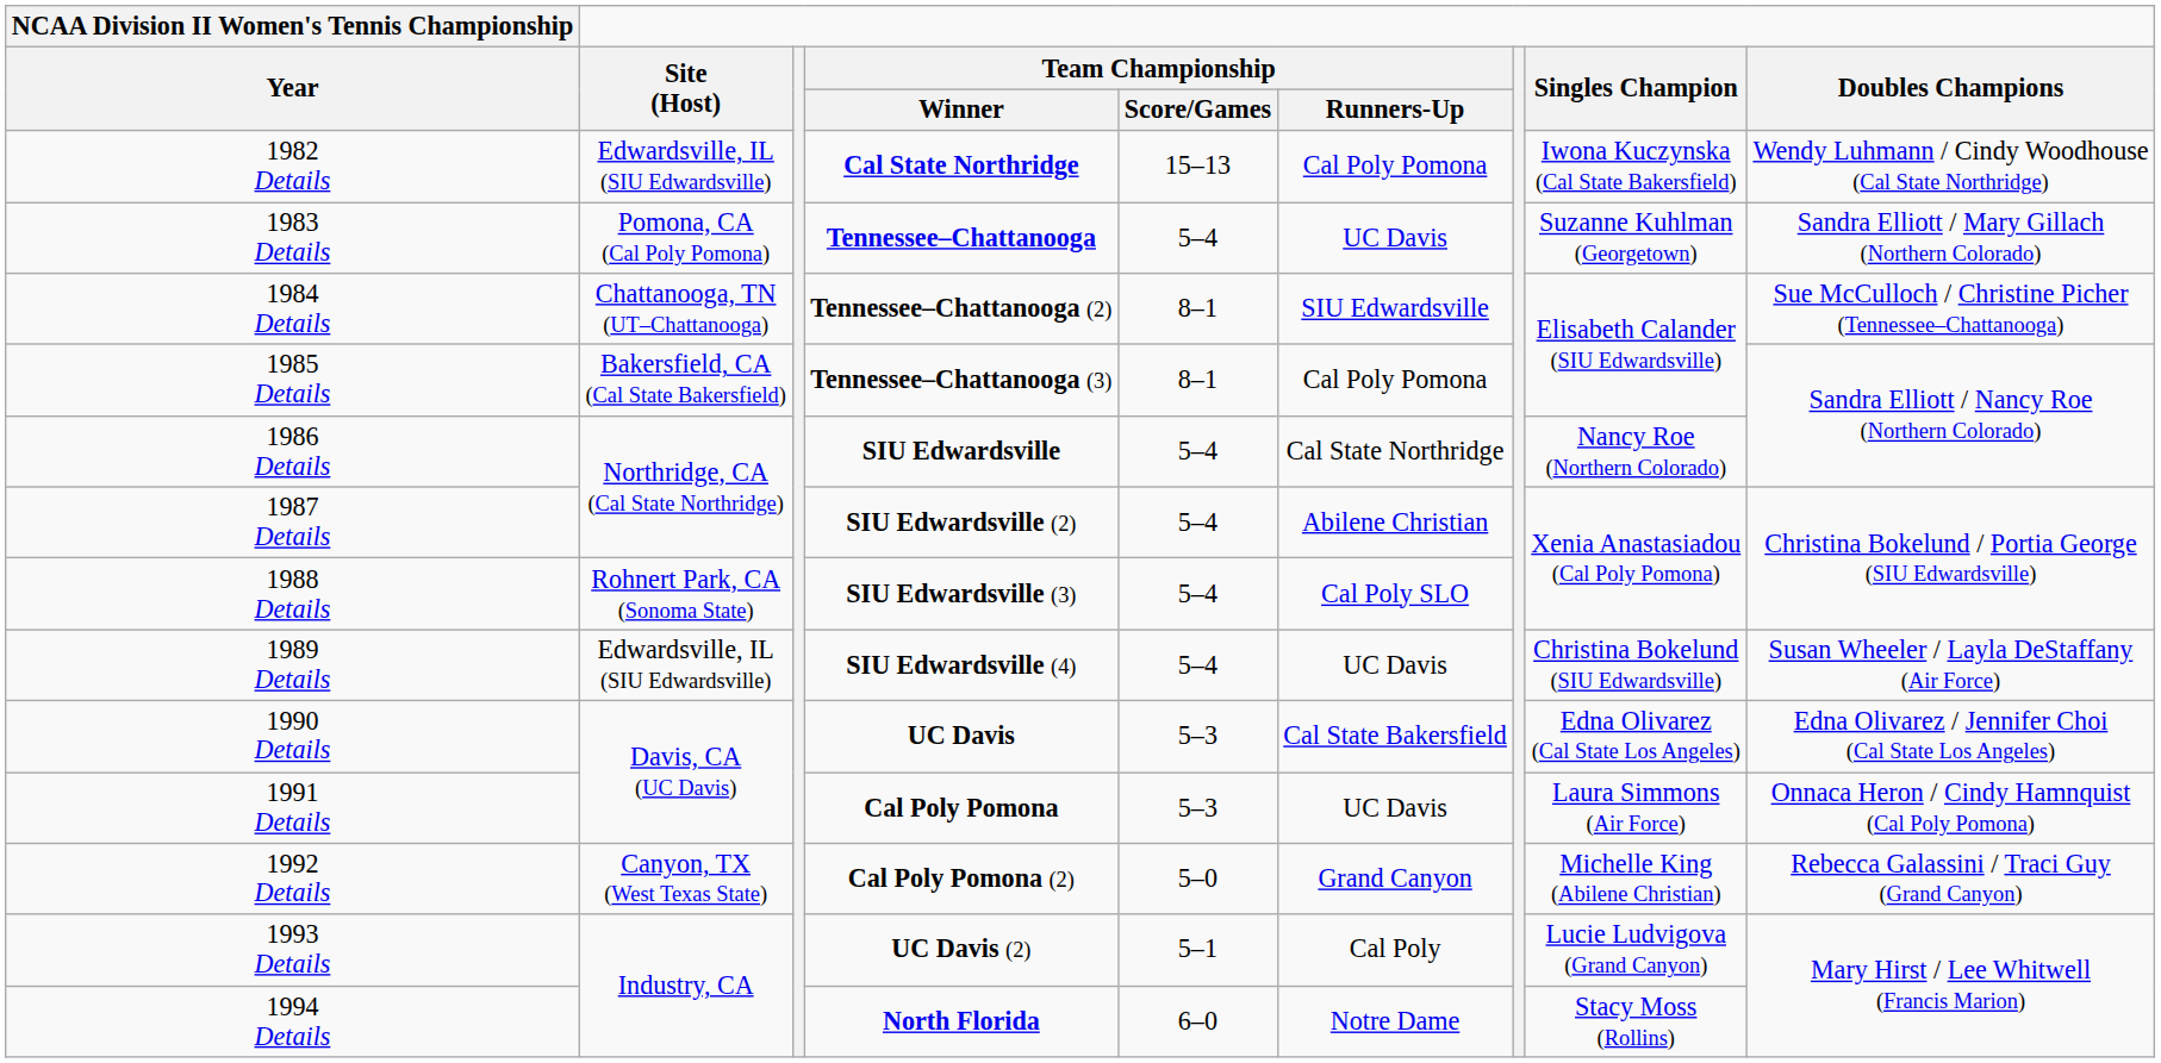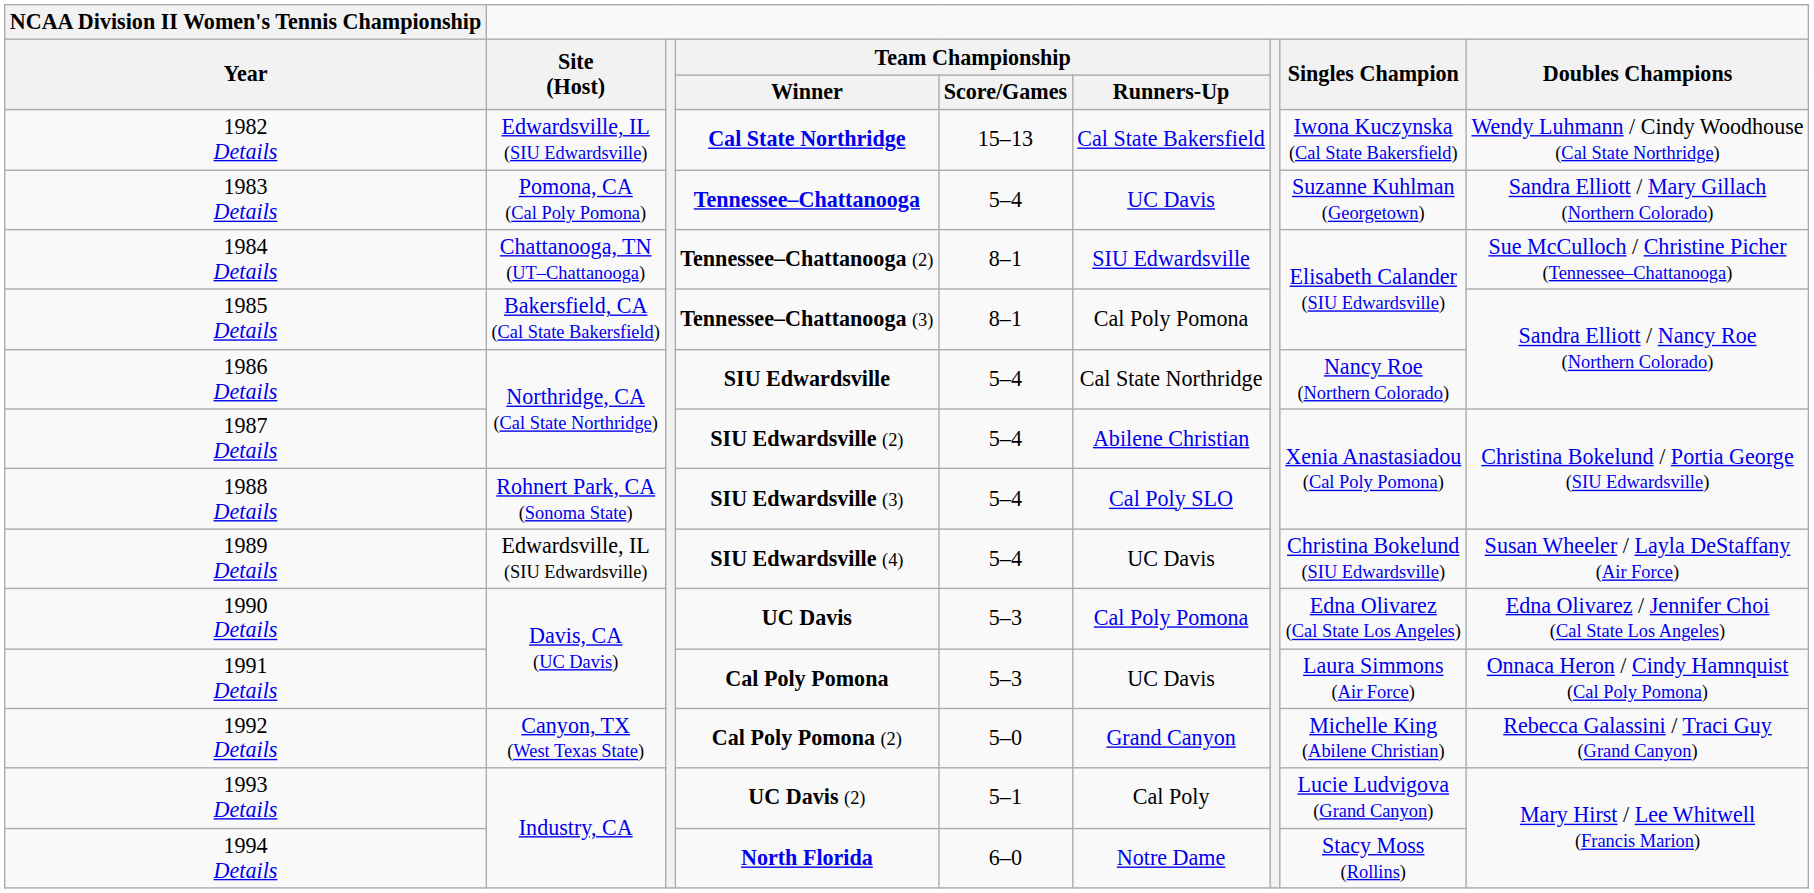1982 Details | Team Championship / Runners-Up: Cal Poly Pomona -> Cal State Bakersfield
1990 Details | Team Championship / Runners-Up: Cal State Bakersfield -> Cal Poly Pomona
